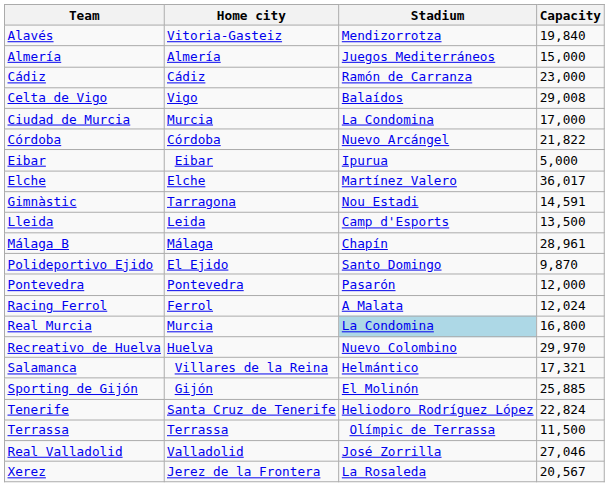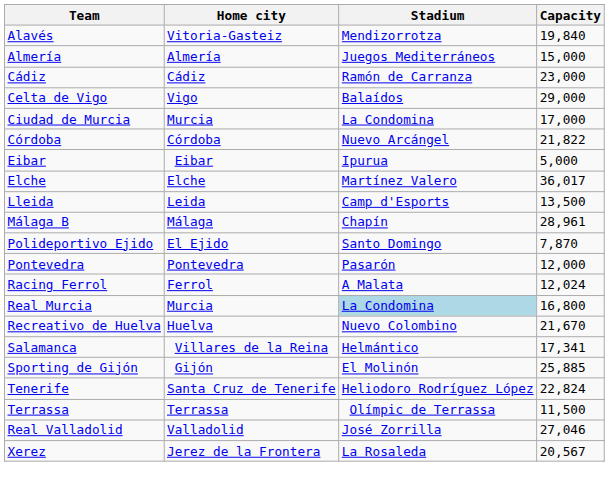Celta de Vigo | Capacity: 29,008 -> 29,000
- row: Gimnàstic | Tarragona | Nou Estadi | 14,591
Polideportivo Ejido | Capacity: 9,870 -> 7,870
Recreativo de Huelva | Capacity: 29,970 -> 21,670
Salamanca | Capacity: 17,321 -> 17,341
